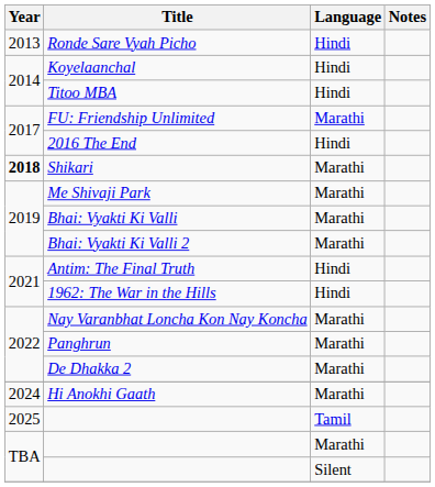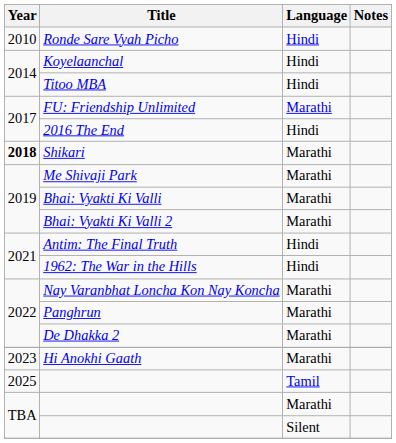Ronde Sare Vyah Picho | Year: 2013 -> 2010
Hi Anokhi Gaath | Year: 2024 -> 2023
